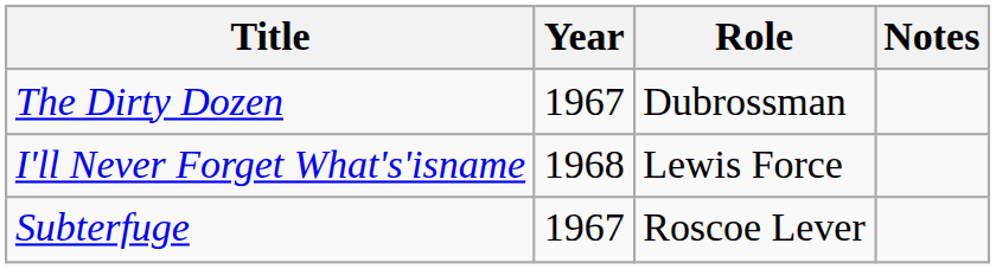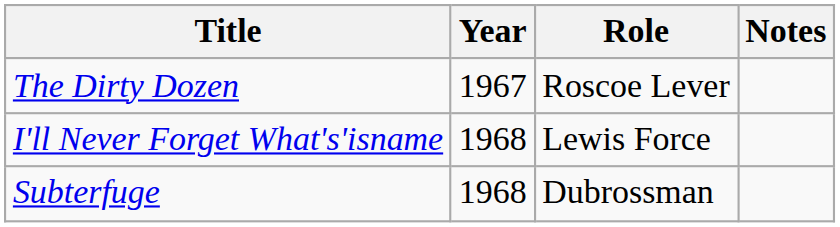The Dirty Dozen | Role: Dubrossman -> Roscoe Lever
Subterfuge | Year: 1967 -> 1968
Subterfuge | Role: Roscoe Lever -> Dubrossman
